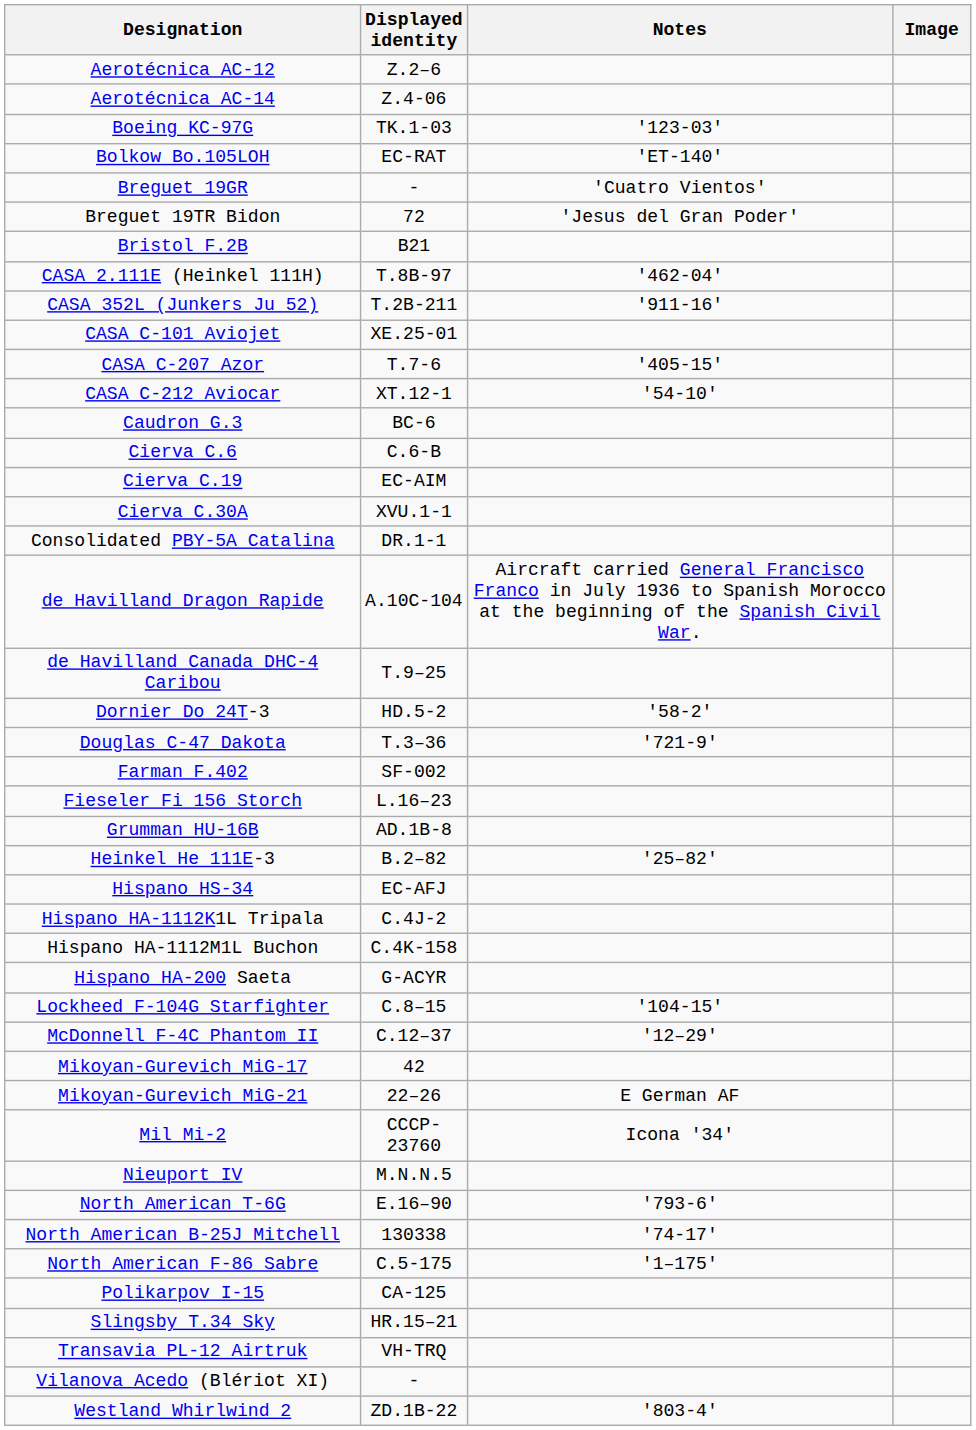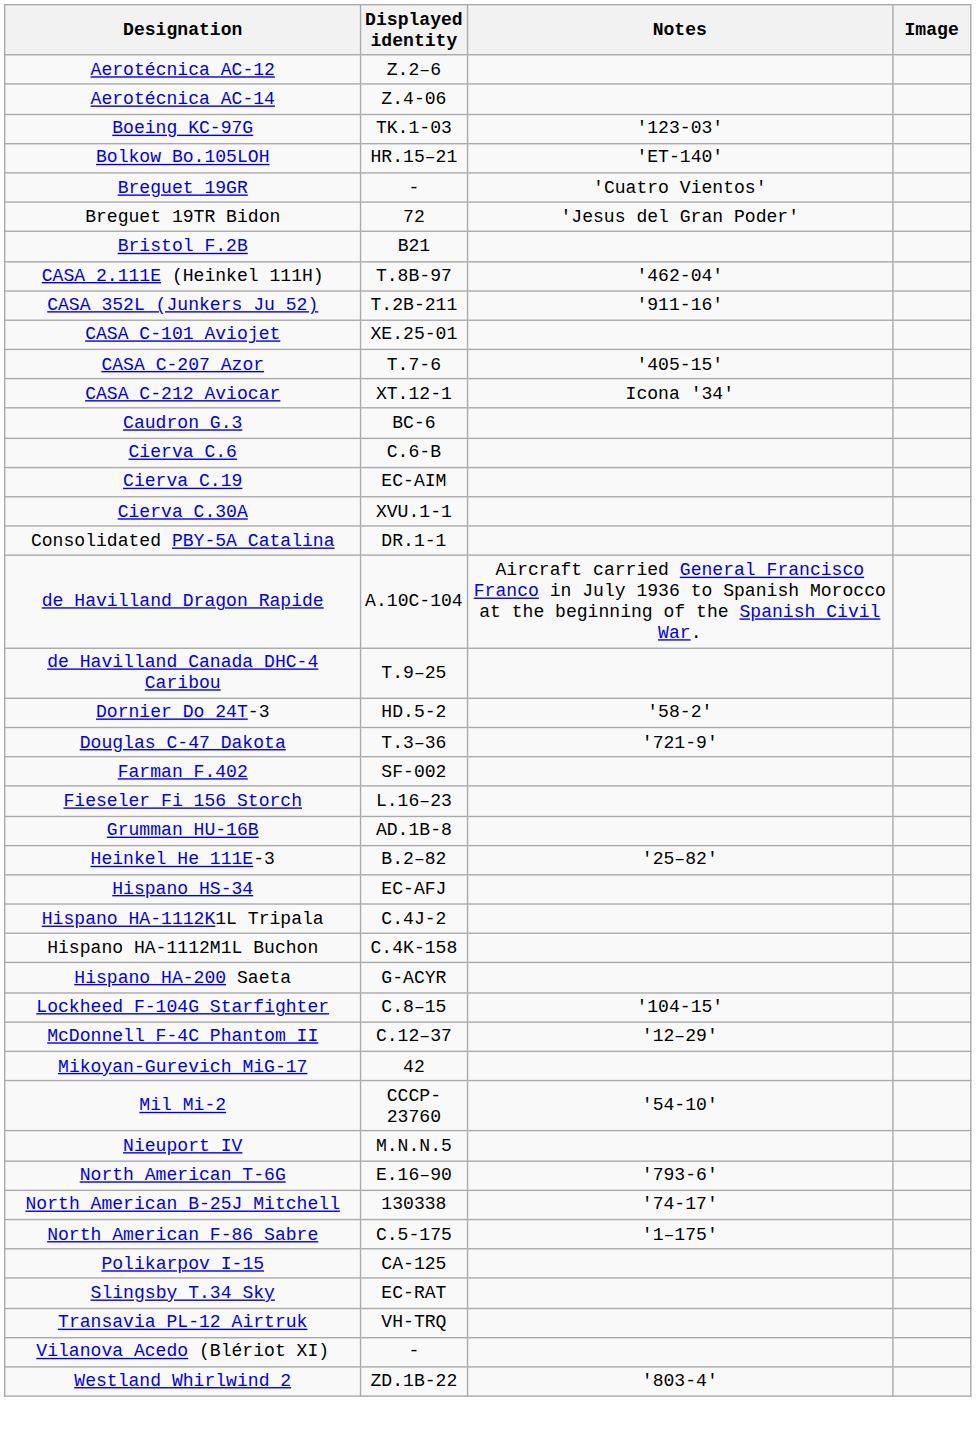Bolkow Bo.105LOH | Displayed identity: EC-RAT -> HR.15–21
CASA C-212 Aviocar | Notes: '54-10' -> Icona '34'
- row: Mikoyan-Gurevich MiG-21 | 22–26 | E German AF
Mil Mi-2 | Notes: Icona '34' -> '54-10'
Slingsby T.34 Sky | Displayed identity: HR.15–21 -> EC-RAT
